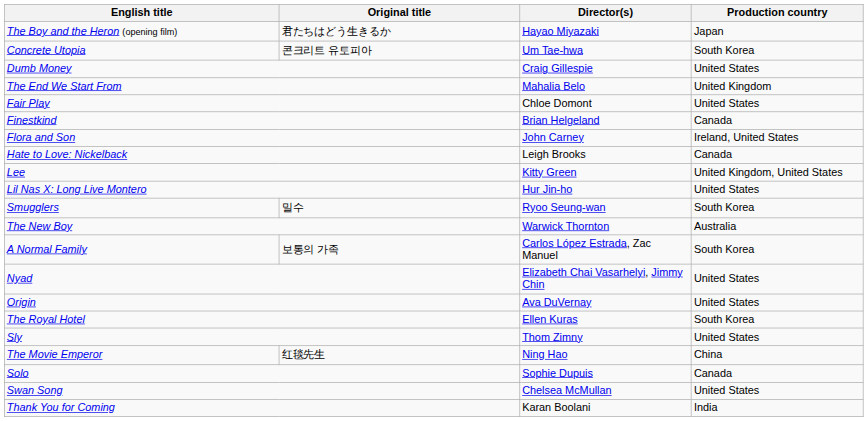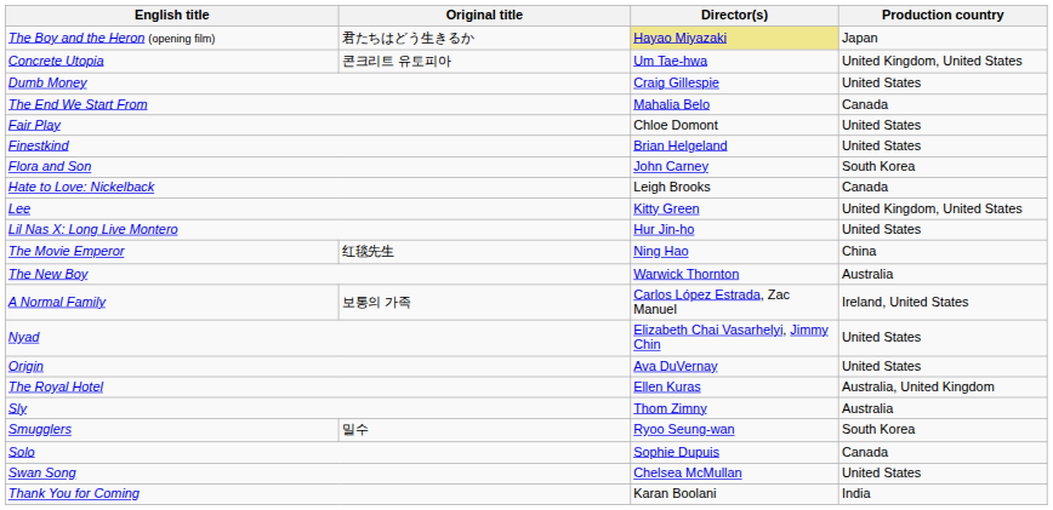The Boy and the Heron (opening film) | Director(s): no background -> khaki background
Concrete Utopia | Production country: South Korea -> United Kingdom, United States
The End We Start From | Production country: United Kingdom -> Canada
Finestkind | Production country: Canada -> United States
Flora and Son | Production country: Ireland, United States -> South Korea
rows swapped: The Movie Emperor <-> Smugglers
A Normal Family | Production country: South Korea -> Ireland, United States
The Royal Hotel | Production country: South Korea -> Australia, United Kingdom
Sly | Production country: United States -> Australia
